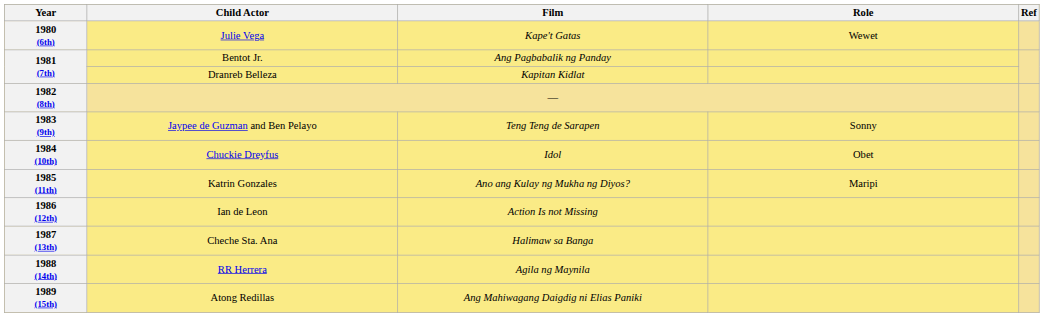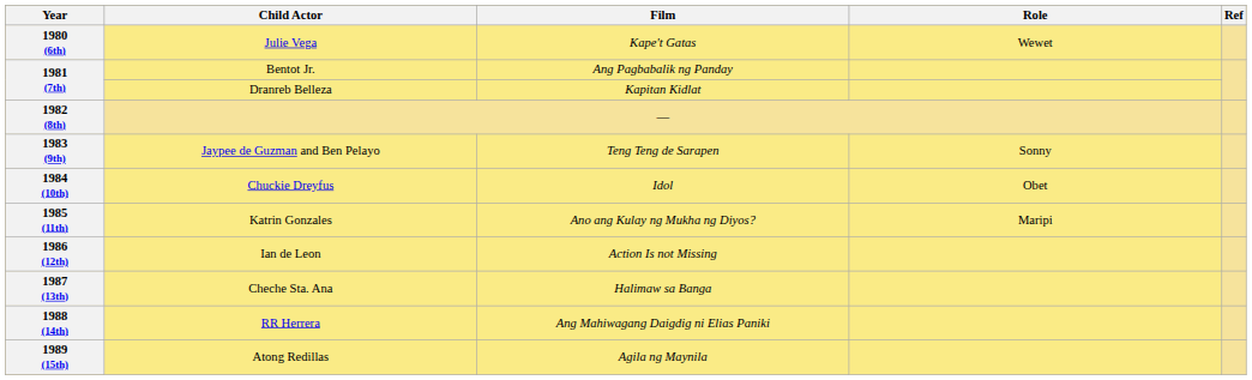1988 (14th) | Film: Agila ng Maynila -> Ang Mahiwagang Daigdig ni Elias Paniki
1989 (15th) | Film: Ang Mahiwagang Daigdig ni Elias Paniki -> Agila ng Maynila
